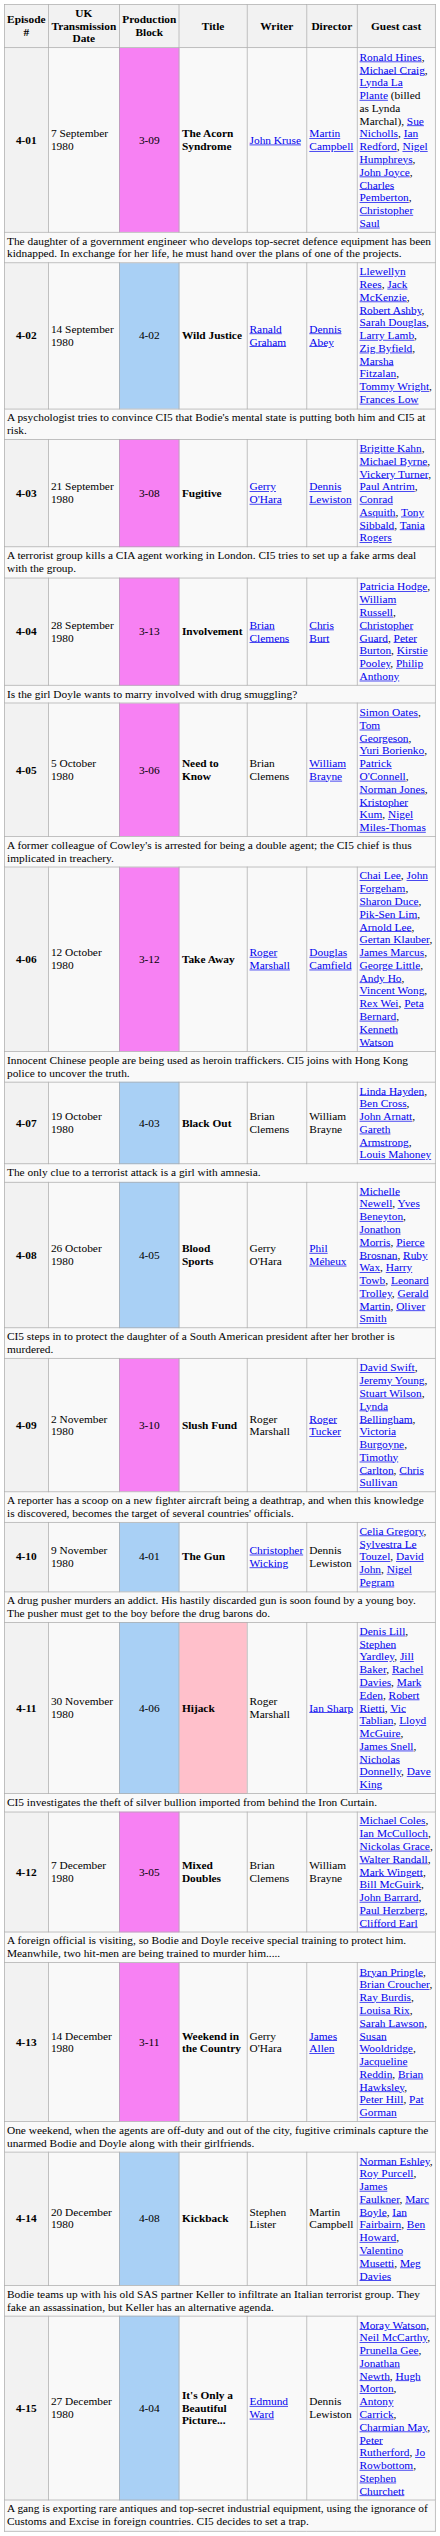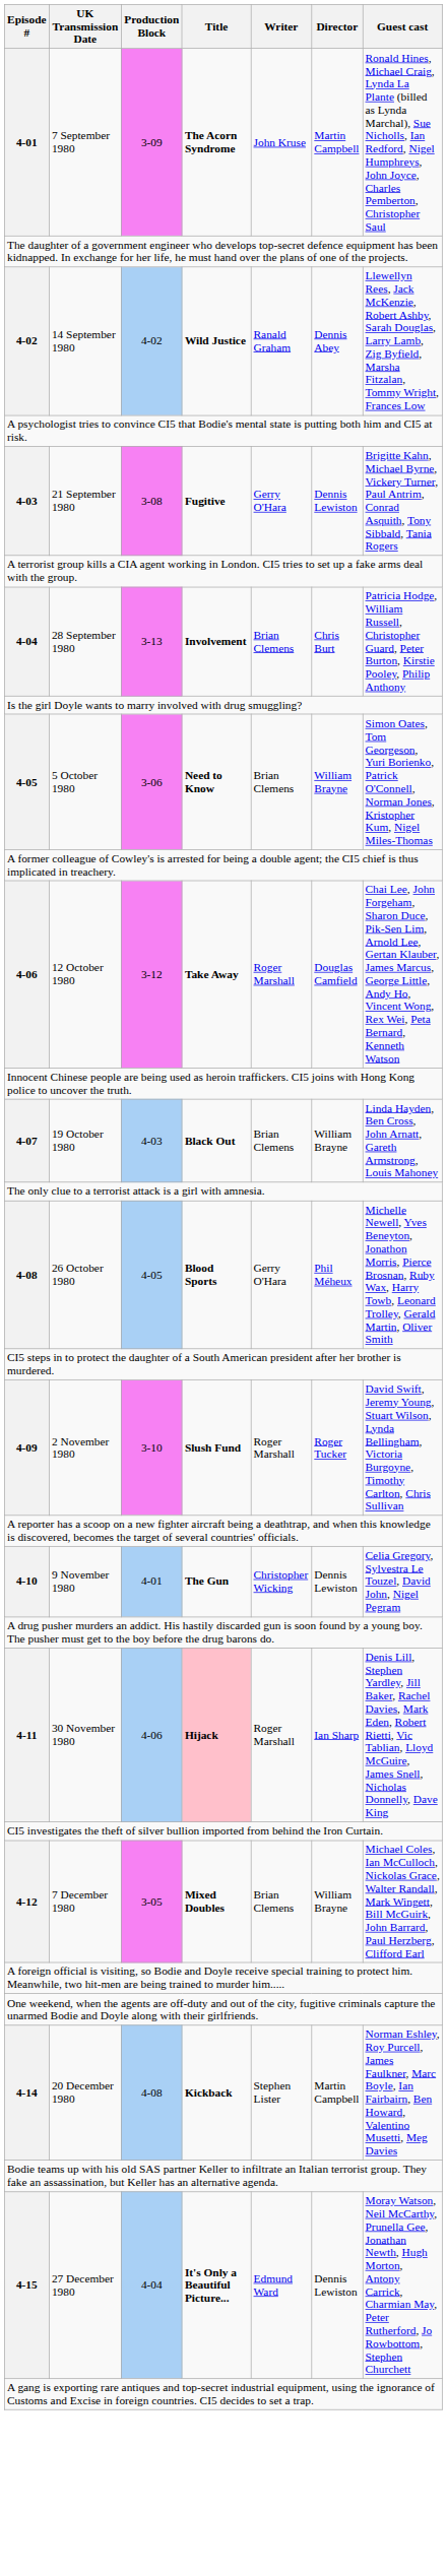- row: 4-13 | 14 December 1980 | 3-11 | Weekend in the Country | Gerry O'Hara | James Allen | Bryan Pringle, Brian Croucher, Ray Burdis, Louisa Rix, Sarah Lawson, Susan Wooldridge, Jacqueline Reddin, Brian Hawksley, Peter Hill, Pat Gorman
